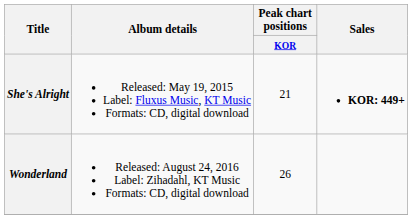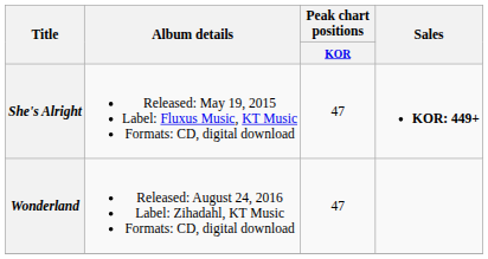She's Alright | Peak chart positions / KOR: 21 -> 47
Wonderland | Peak chart positions / KOR: 26 -> 47
